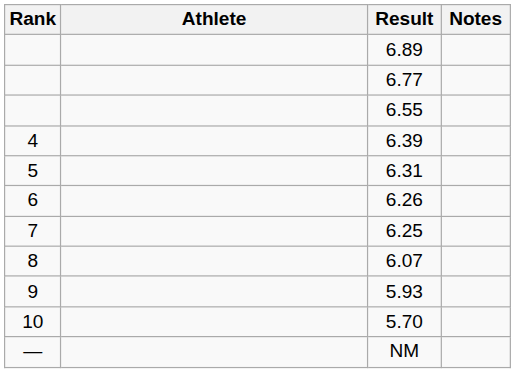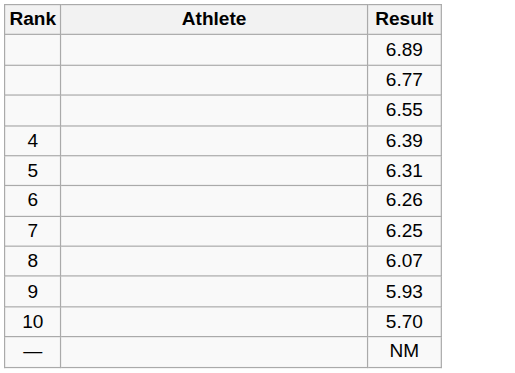- column: Notes
